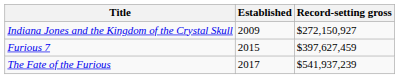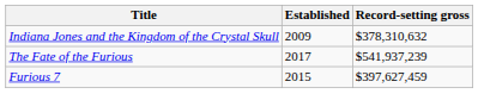Indiana Jones and the Kingdom of the Crystal Skull | Record-setting gross: $272,150,927 -> $378,310,632
rows swapped: Furious 7 <-> The Fate of the Furious
